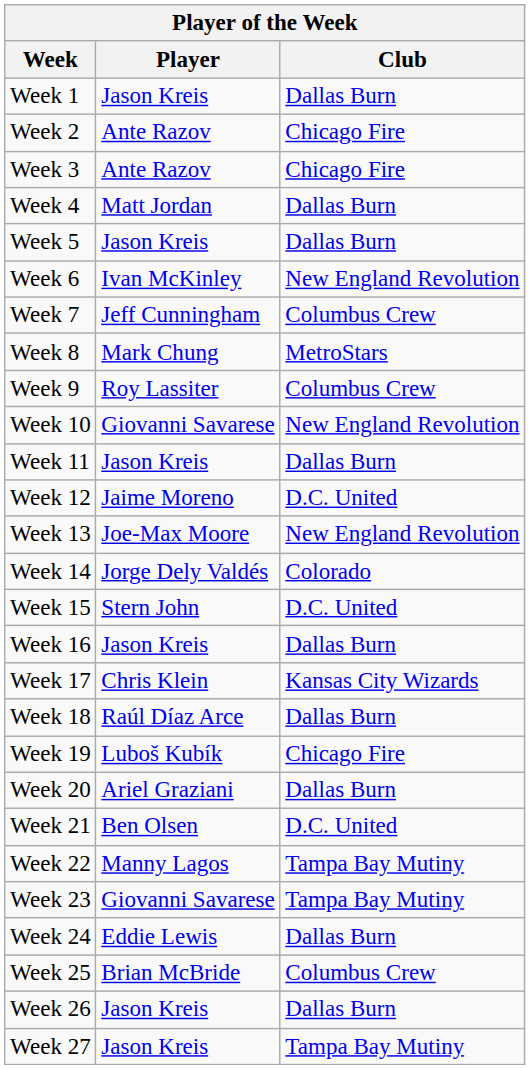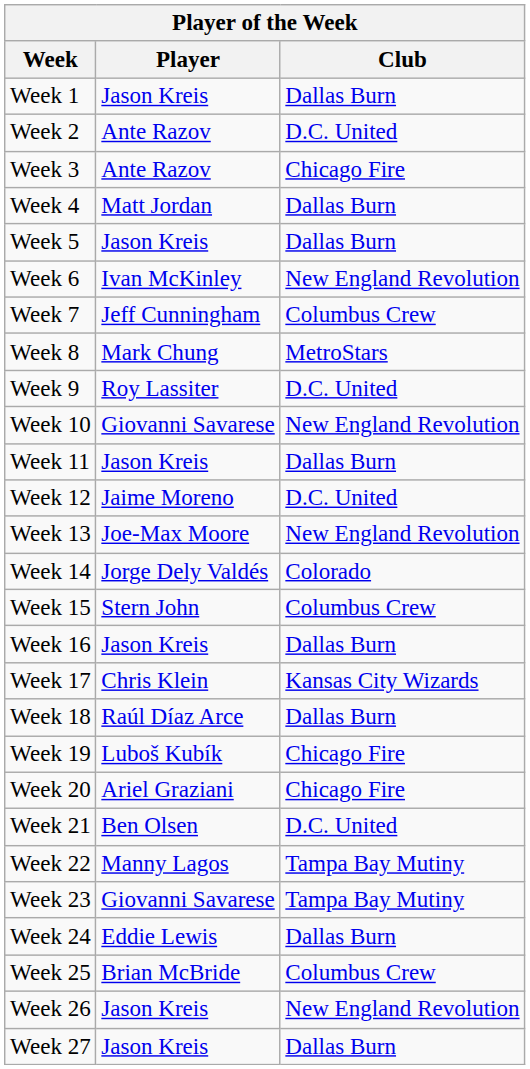Week 2 | Club: Chicago Fire -> D.C. United
Week 9 | Club: Columbus Crew -> D.C. United
Week 15 | Club: D.C. United -> Columbus Crew
Week 20 | Club: Dallas Burn -> Chicago Fire
Week 26 | Club: Dallas Burn -> New England Revolution
Week 27 | Club: Tampa Bay Mutiny -> Dallas Burn
